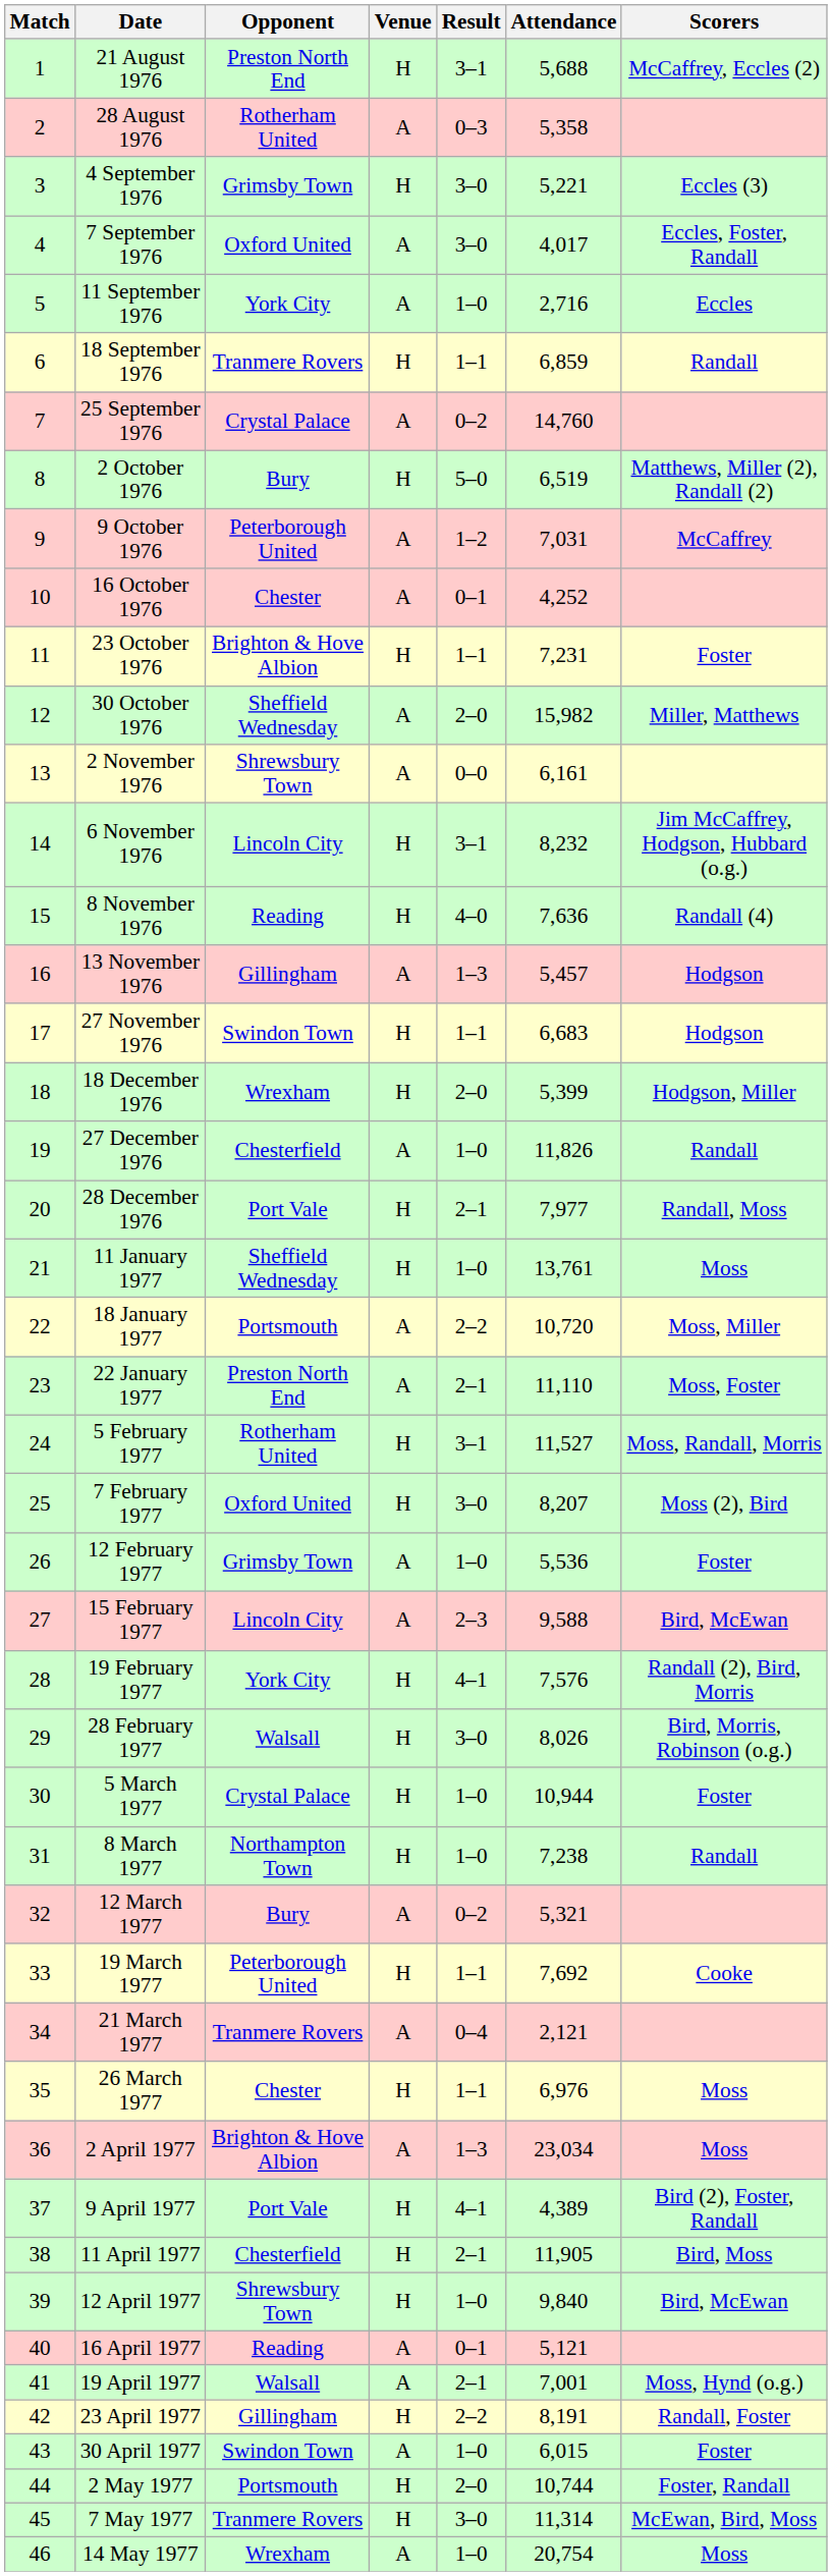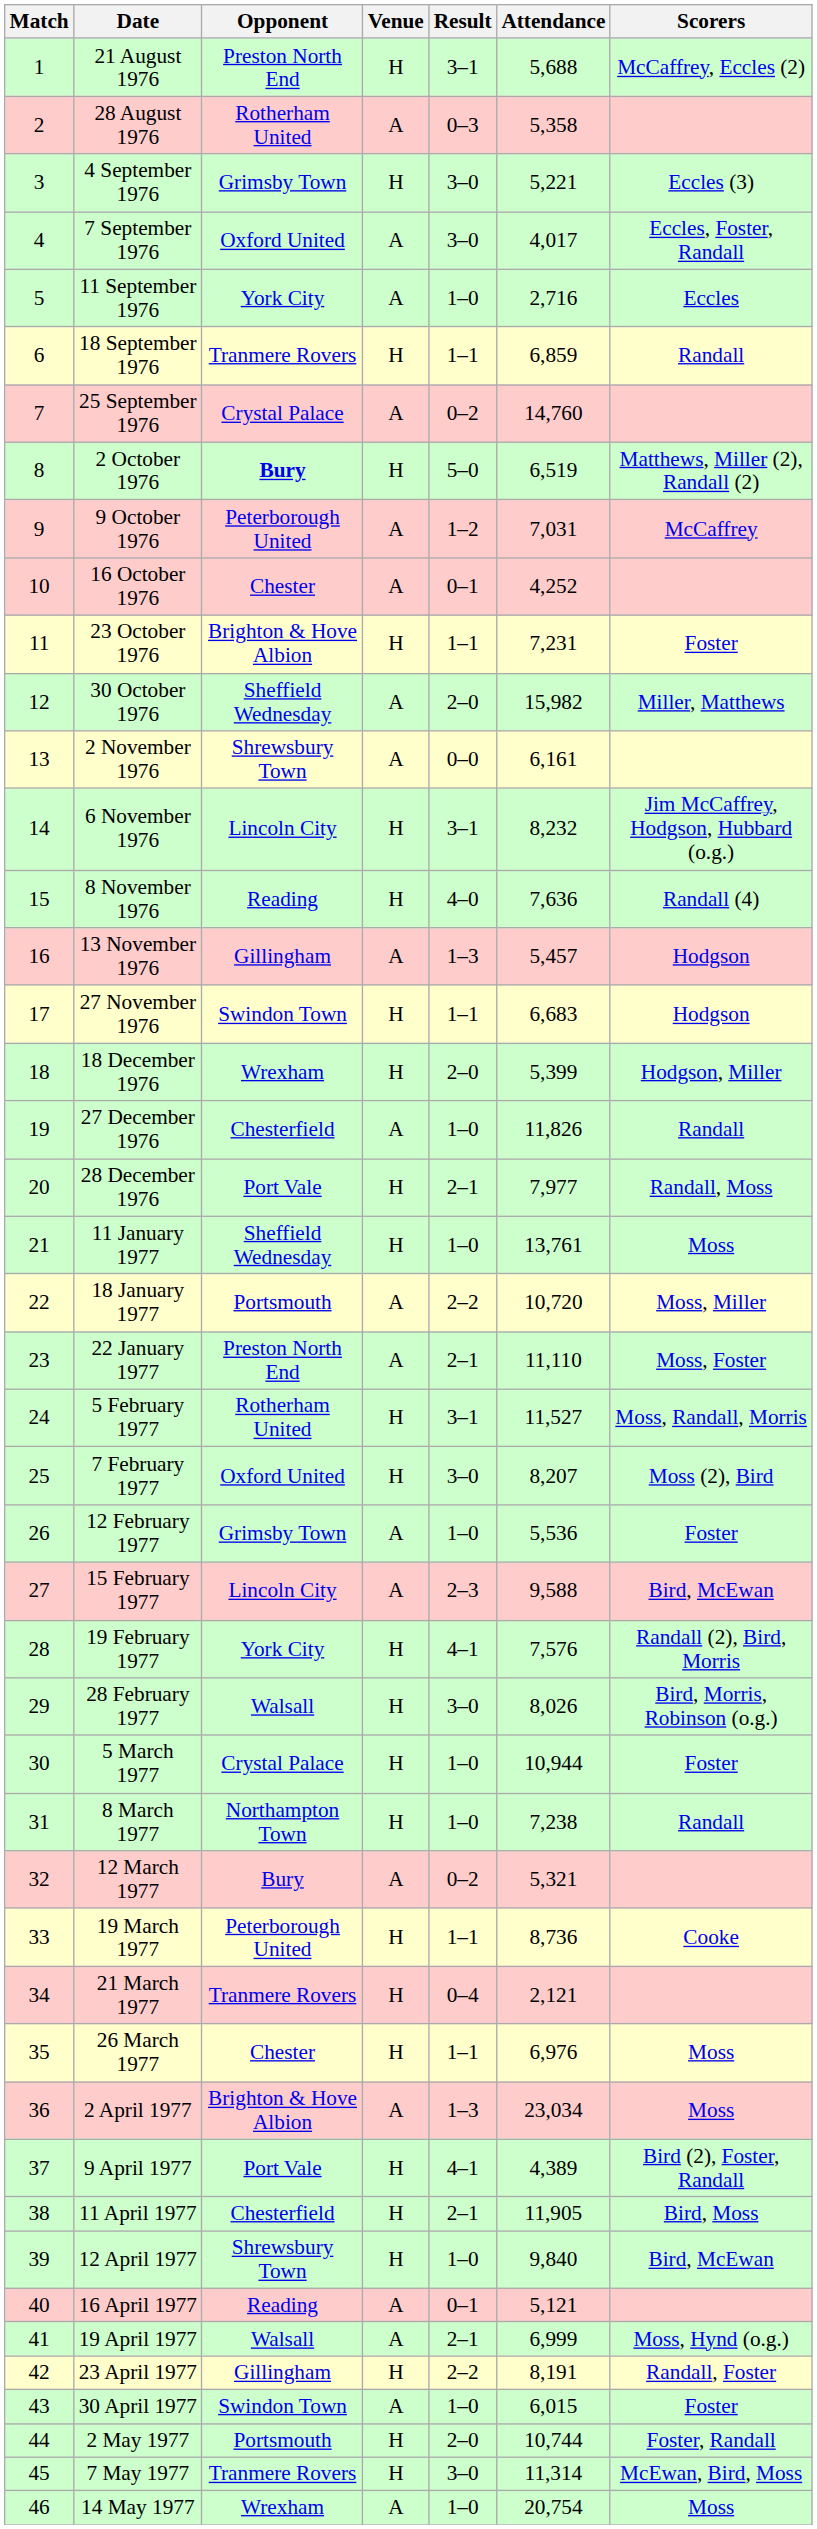2 October 1976 | Opponent: normal -> bold
19 March 1977 | Attendance: 7,692 -> 8,736
21 March 1977 | Venue: A -> H
19 April 1977 | Attendance: 7,001 -> 6,999
